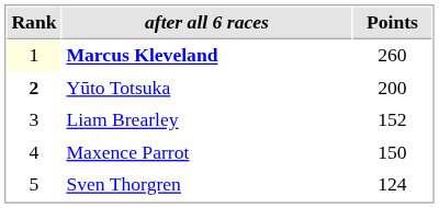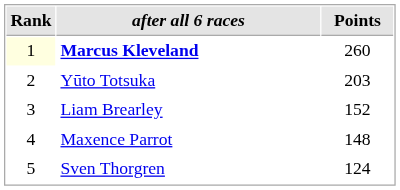Yūto Totsuka | Rank: bold -> normal
Yūto Totsuka | Points: 200 -> 203
Maxence Parrot | Points: 150 -> 148
